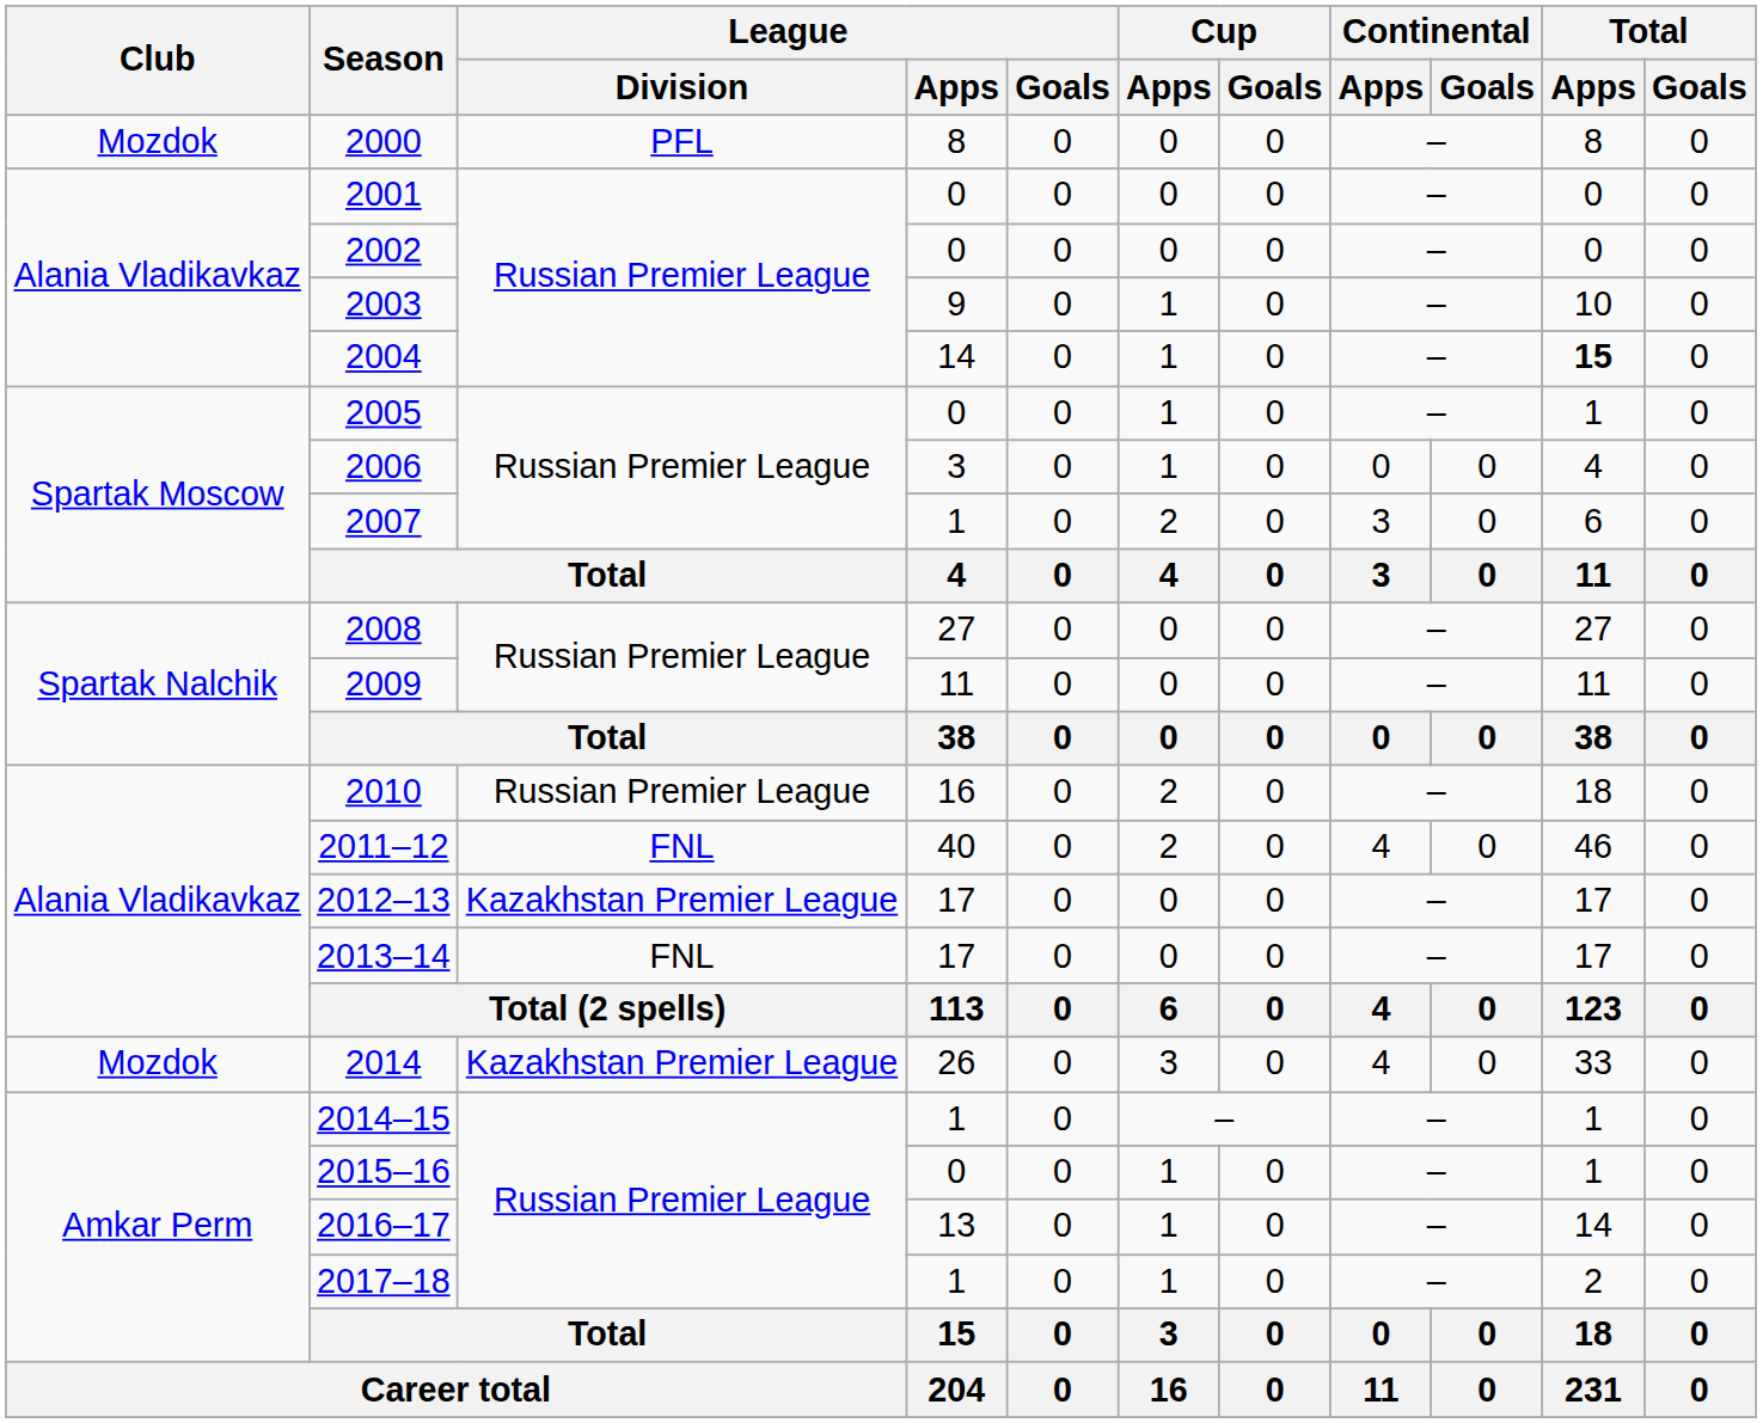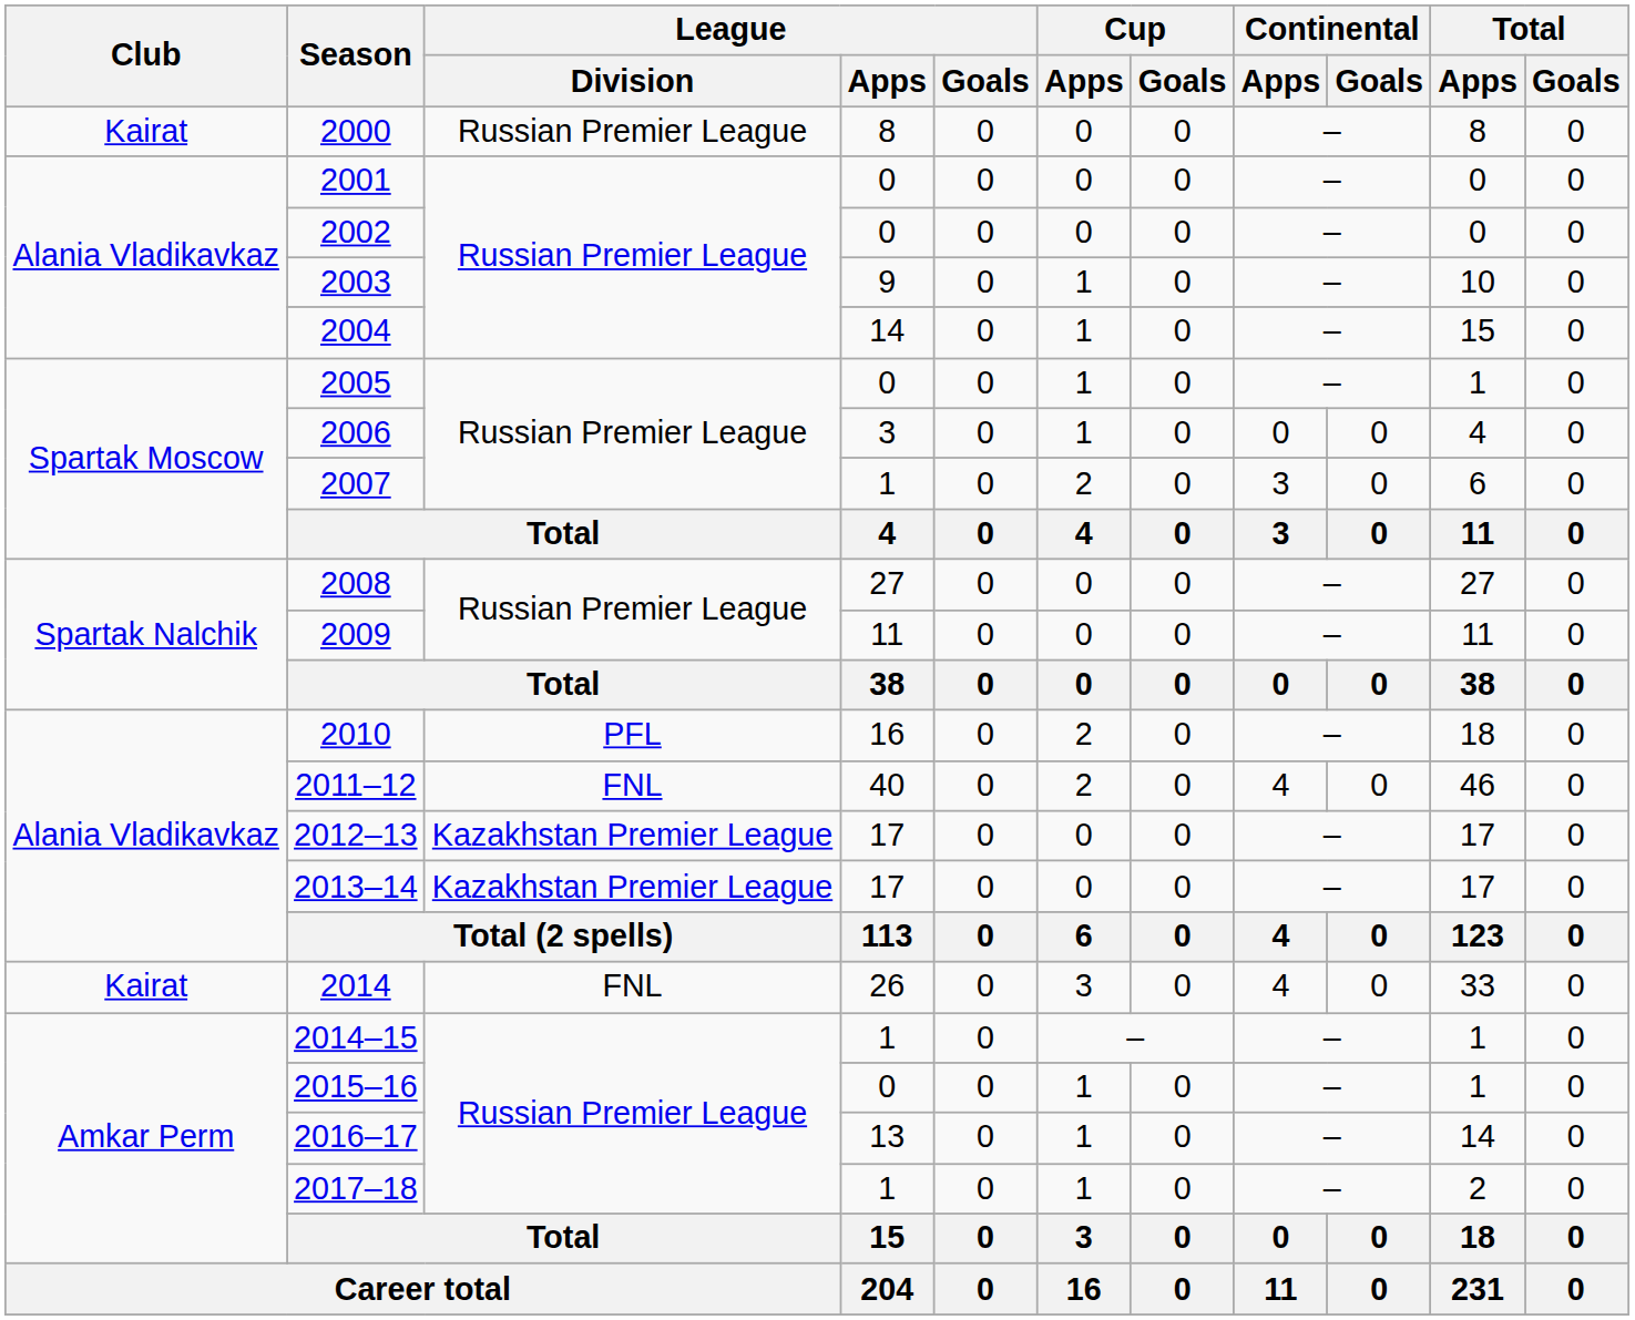2000 | Club: Mozdok -> Kairat
2000 | League / Division: PFL -> Russian Premier League
2004 | Total / Apps: bold -> normal
2010 | League / Division: Russian Premier League -> PFL
2013–14 | League / Division: FNL -> Kazakhstan Premier League
2014 | Club: Mozdok -> Kairat
2014 | League / Division: Kazakhstan Premier League -> FNL
